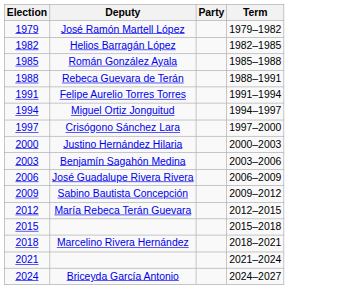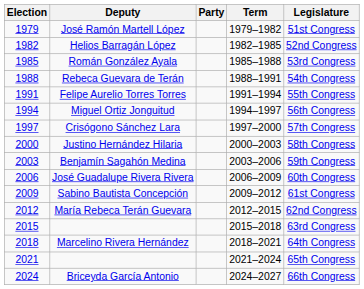+ column: Legislature | 51st Congress | 52nd Congress | 53rd Congress | 54th Congress | 55th Congress | 56th Congress | 57th Congress | 58th Congress | 59th Congress | 60th Congress | 61st Congress | 62nd Congress | 63rd Congress | 64th Congress | 65th Congress | 66th Congress
